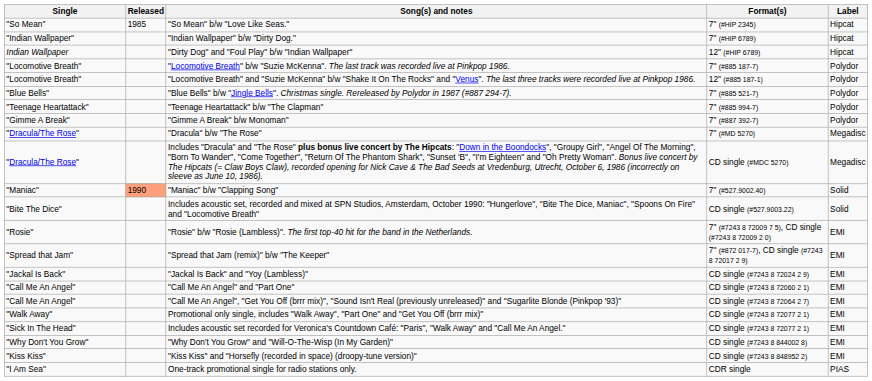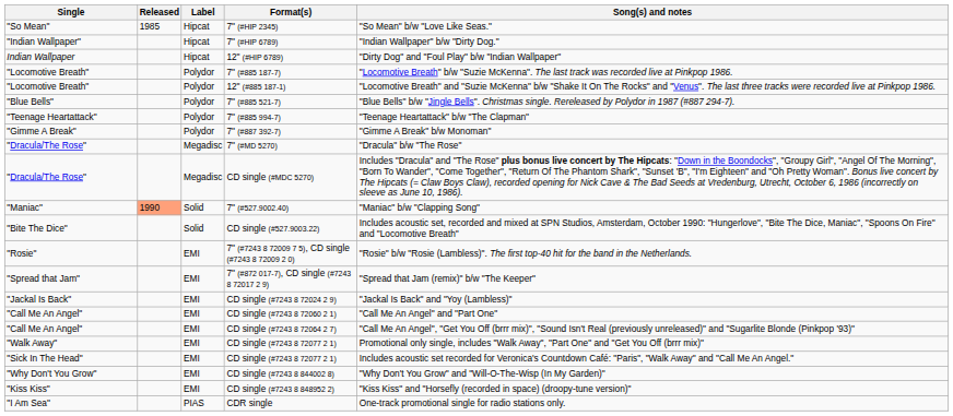columns swapped: Label <-> Song(s) and notes
